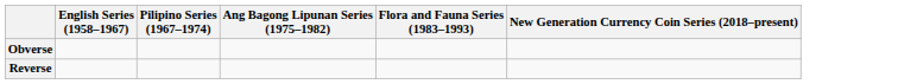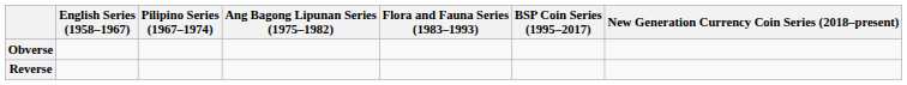+ column: BSP Coin Series (1995–2017)
